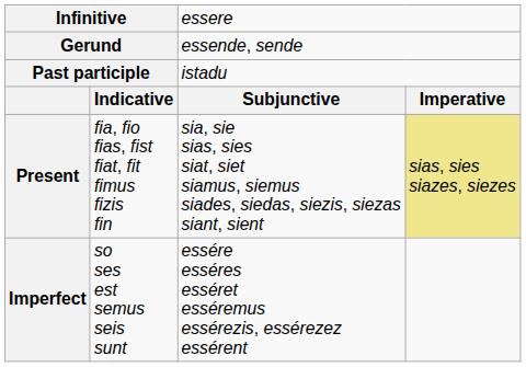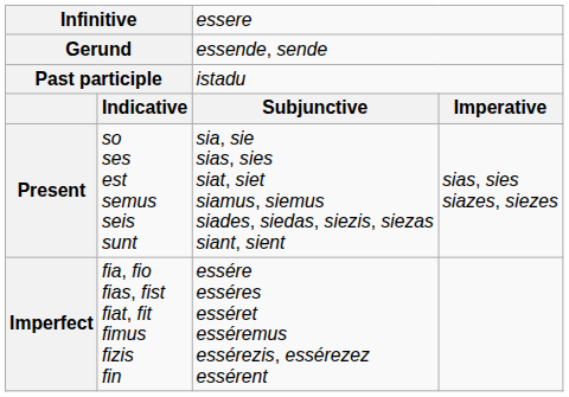Present | column 2: fia, fio fias, fist fiat, fit fimus fizis fin -> so ses est semus seis sunt
Present | column 4: khaki background -> no background
Imperfect | column 2: so ses est semus seis sunt -> fia, fio fias, fist fiat, fit fimus fizis fin
